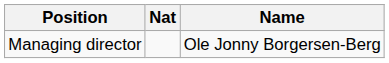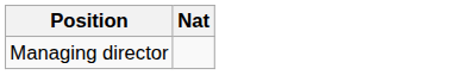- column: Name | Ole Jonny Borgersen-Berg
